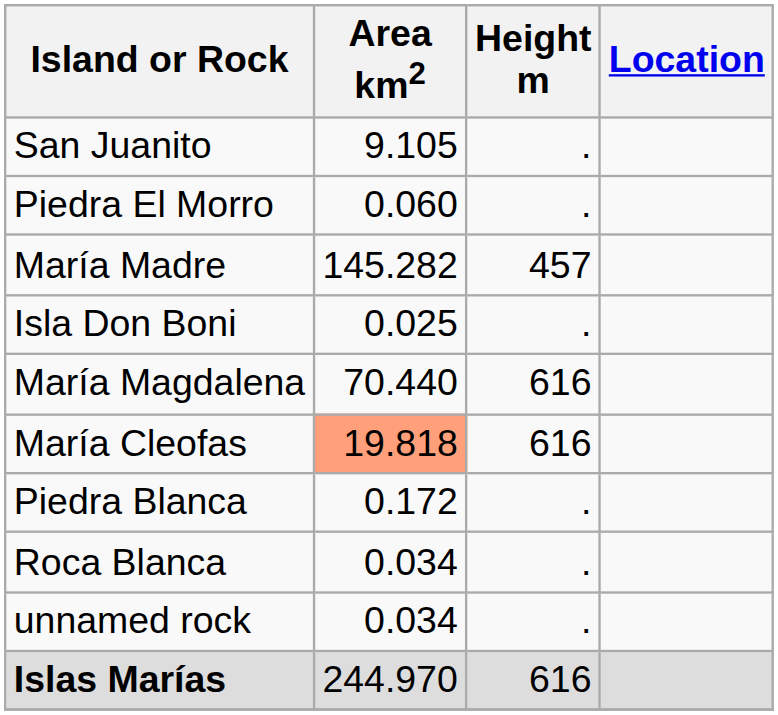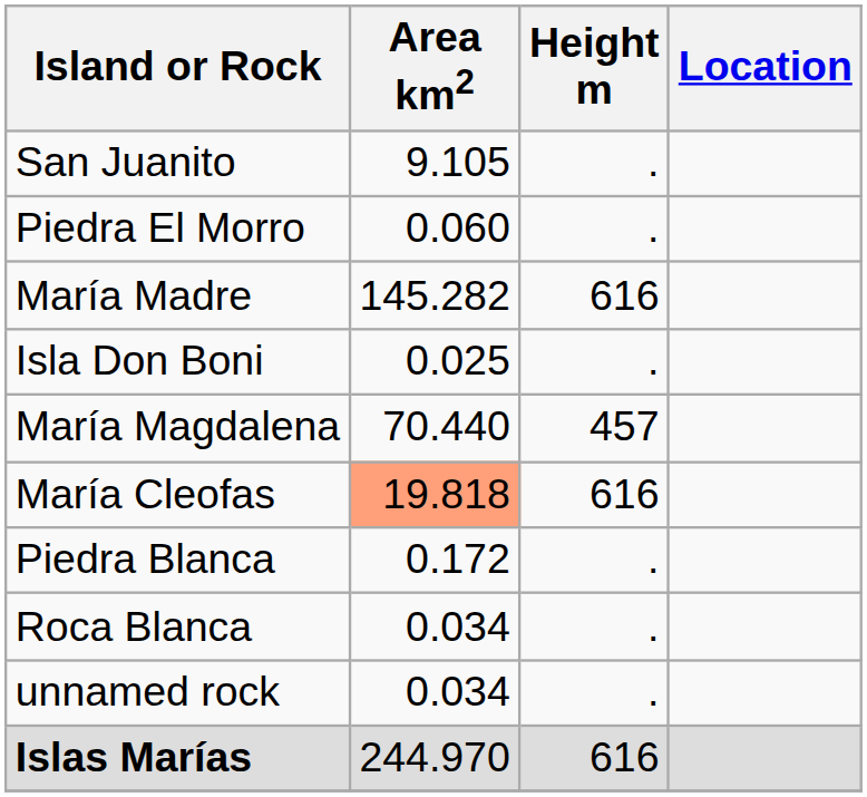María Madre | Height m: 457 -> 616
María Magdalena | Height m: 616 -> 457
